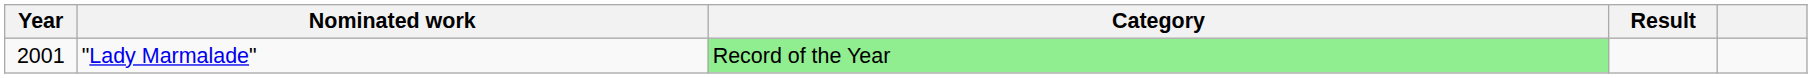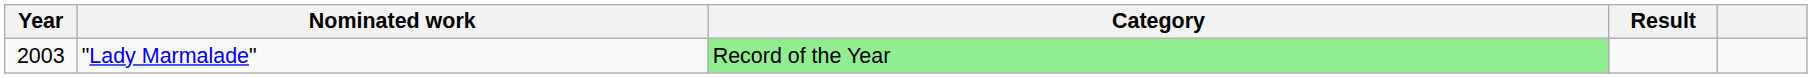"Lady Marmalade" | Year: 2001 -> 2003
